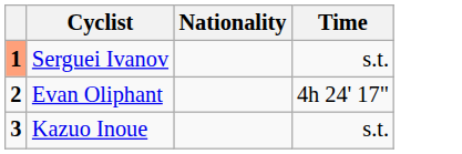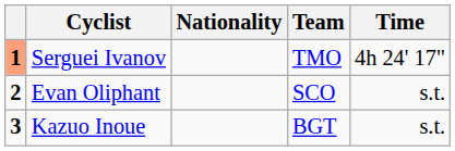+ column: Team | TMO | SCO | BGT
Serguei Ivanov | Time: s.t. -> 4h 24' 17"
Evan Oliphant | Time: 4h 24' 17" -> s.t.
